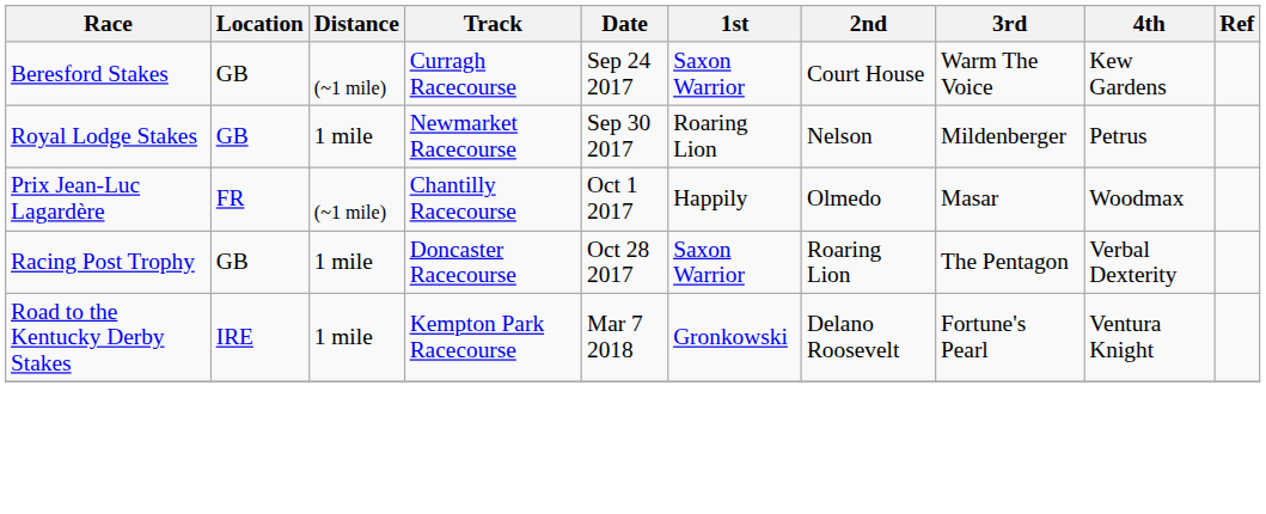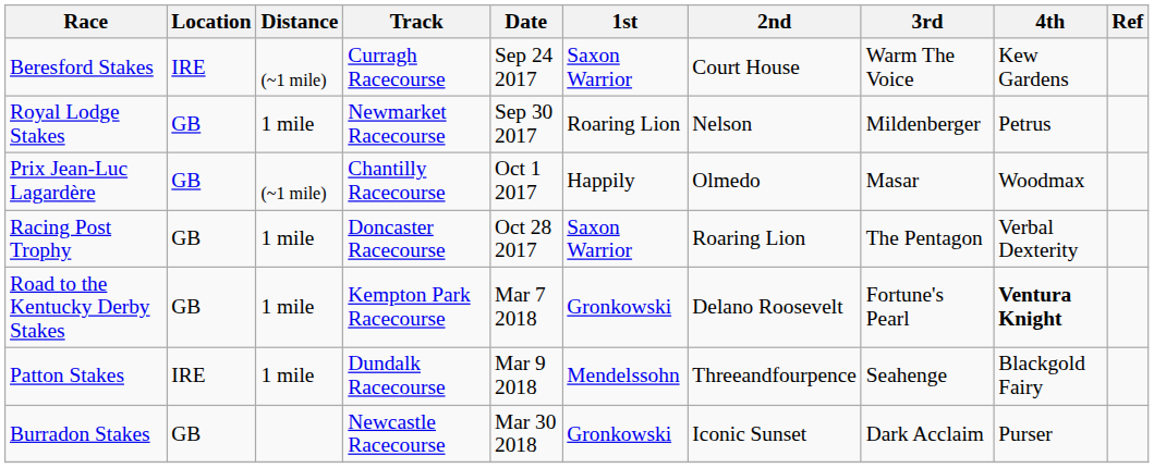Beresford Stakes | Location: GB -> IRE
Prix Jean-Luc Lagardère | Location: FR -> GB
Road to the Kentucky Derby Stakes | Location: IRE -> GB
Road to the Kentucky Derby Stakes | 4th: normal -> bold
+ row: Patton Stakes | IRE | 1 mile | Dundalk Racecourse | Mar 9 2018 | Mendelssohn | Threeandfourpence | Seahenge | Blackgold Fairy
+ row: Burradon Stakes | GB | Newcastle Racecourse | Mar 30 2018 | Gronkowski | Iconic Sunset | Dark Acclaim | Purser
